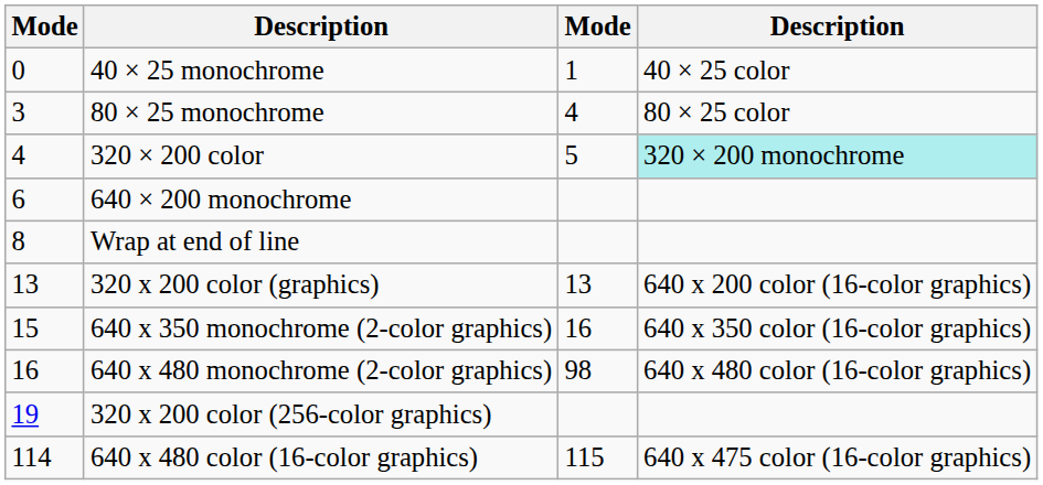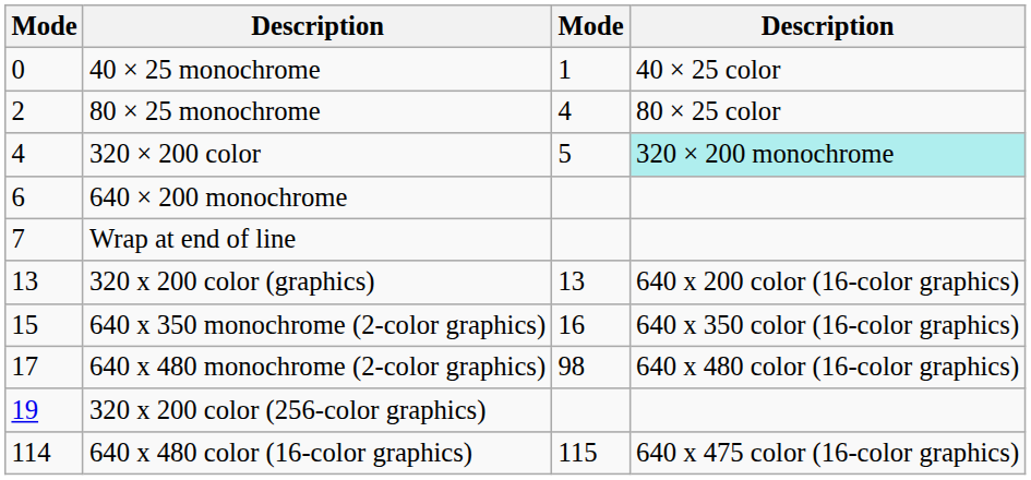80 × 25 monochrome | column 1: 3 -> 2
Wrap at end of line | column 1: 8 -> 7
640 x 480 monochrome (2-color graphics) | column 1: 16 -> 17
